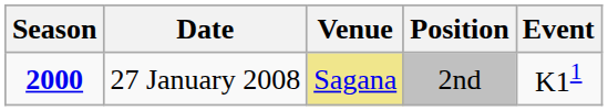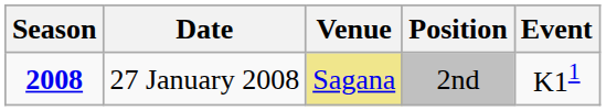27 January 2008 | Season: 2000 -> 2008
